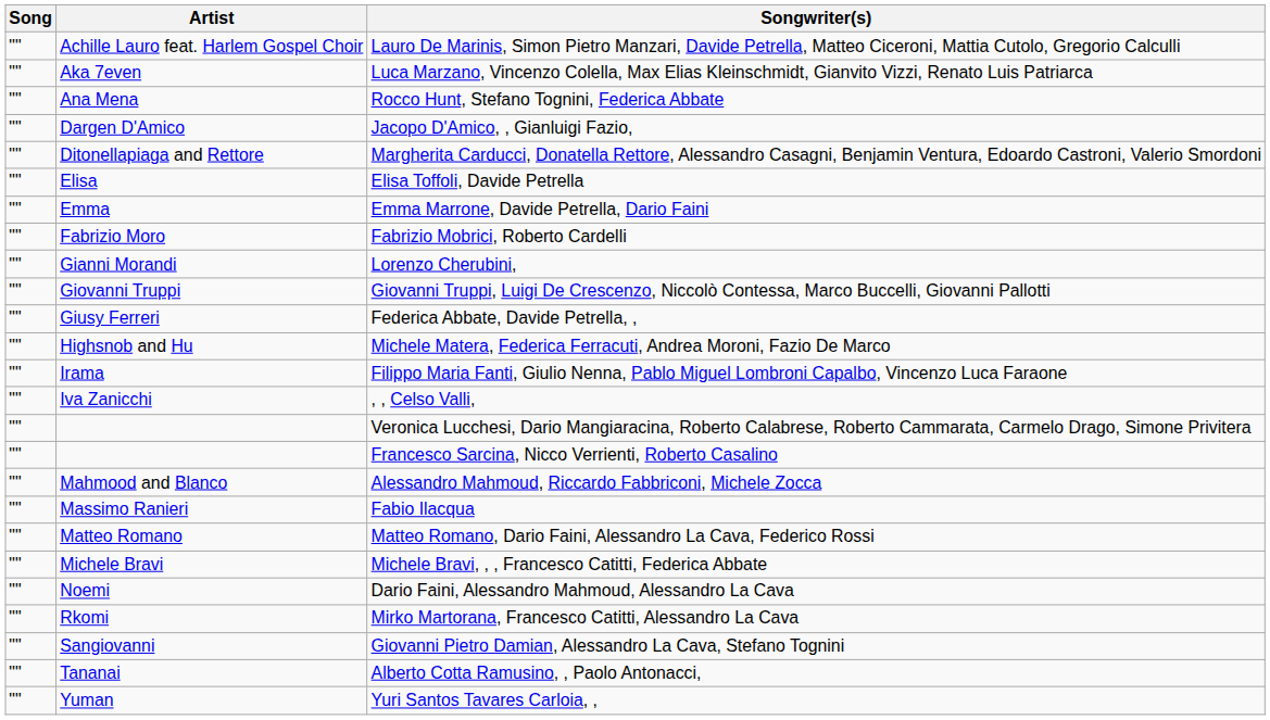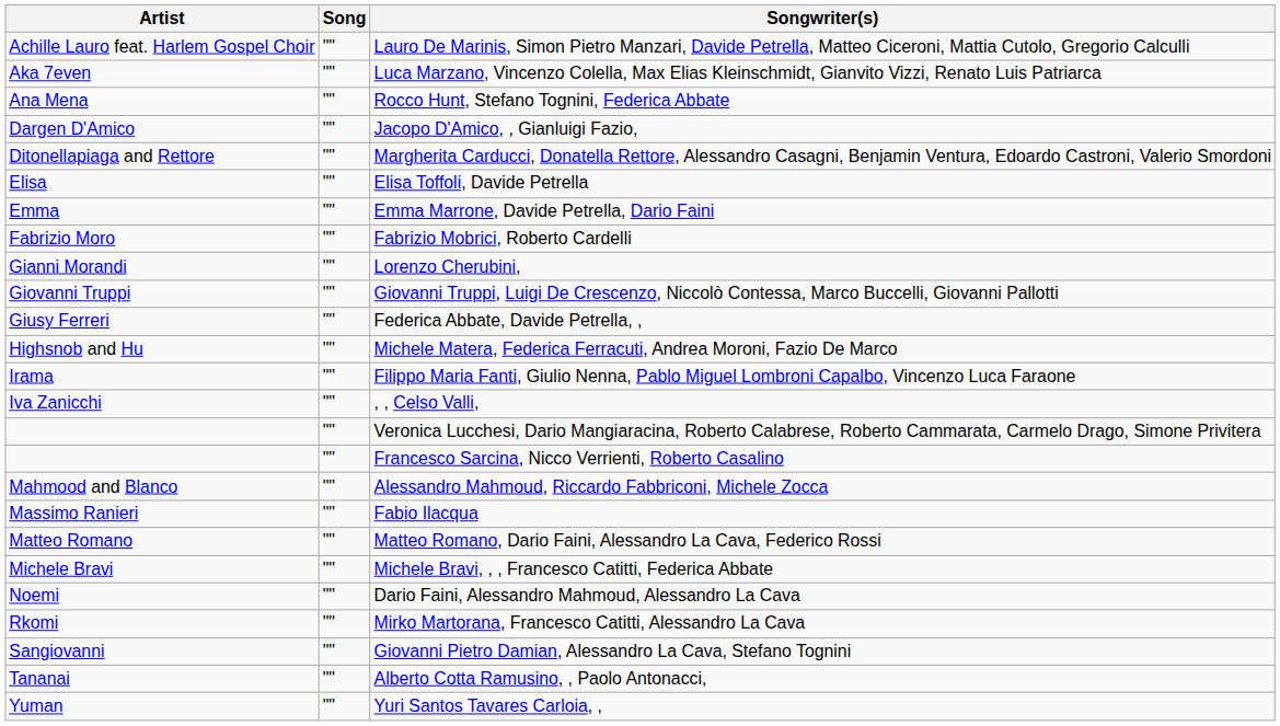columns swapped: Artist <-> Song
